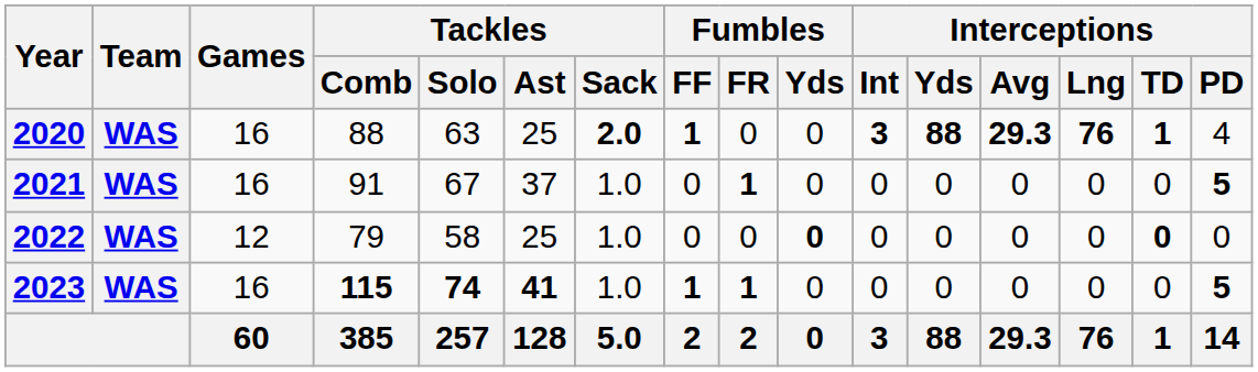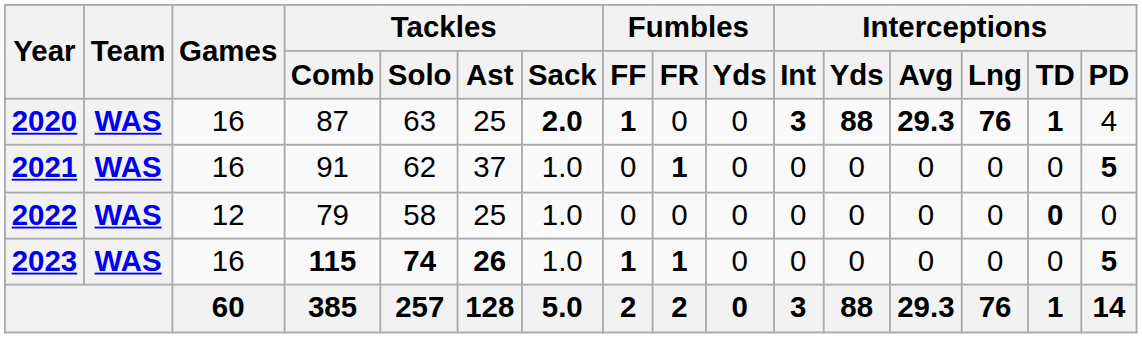2020 | Tackles / Comb: 88 -> 87
2021 | Tackles / Solo: 67 -> 62
2022 | Fumbles / Yds: bold -> normal
2023 | Tackles / Ast: 41 -> 26
